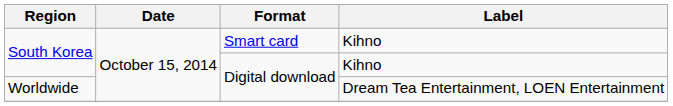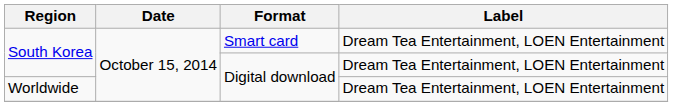South Korea / Smart card | Label: Kihno -> Dream Tea Entertainment, LOEN Entertainment
South Korea / Digital download | Label: Kihno -> Dream Tea Entertainment, LOEN Entertainment
